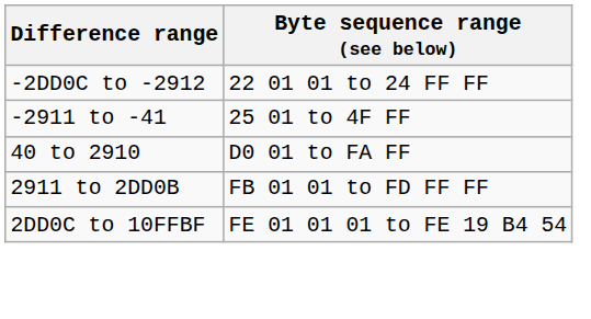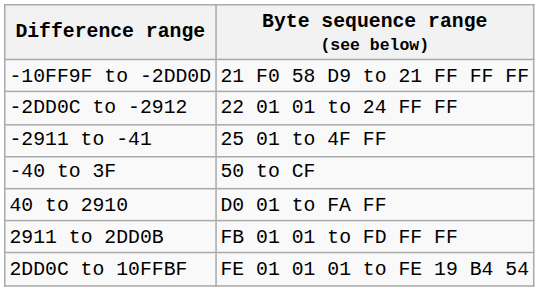+ row: -10FF9F to -2DD0D | 21 F0 58 D9 to 21 FF FF FF
+ row: -40 to 3F | 50 to CF
